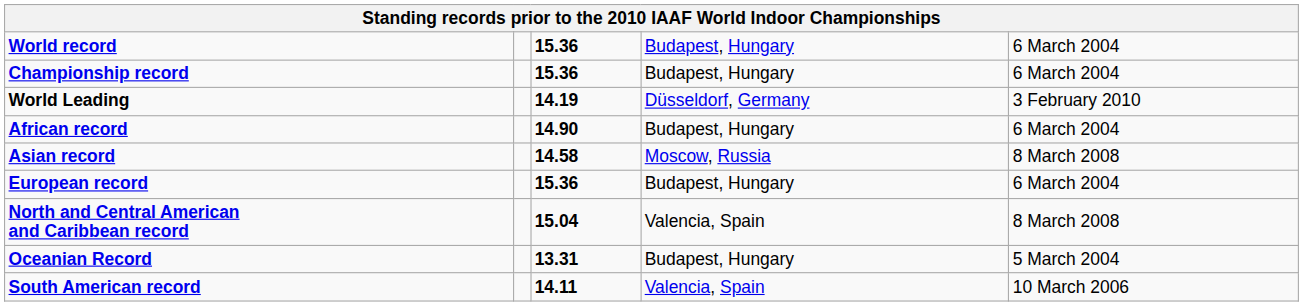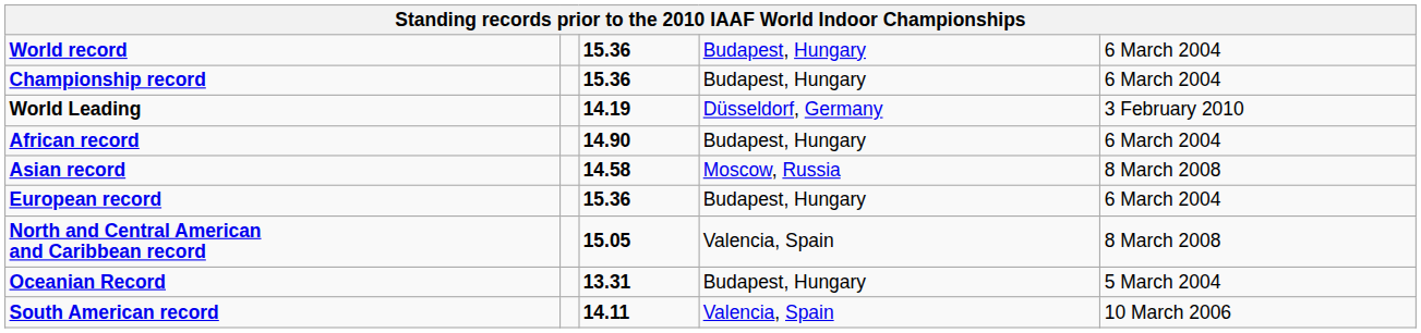North and Central American and Caribbean record | column 3: 15.04 -> 15.05
